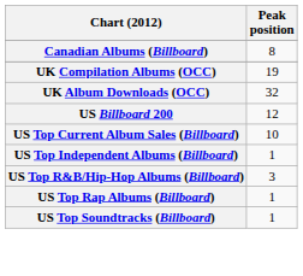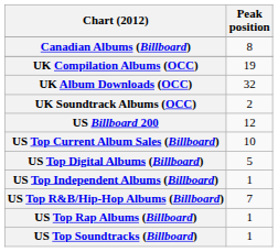+ row: UK Soundtrack Albums (OCC) | 2
+ row: US Top Digital Albums (Billboard) | 5
US Top R&B/Hip-Hop Albums (Billboard) | Peak position: 3 -> 7
